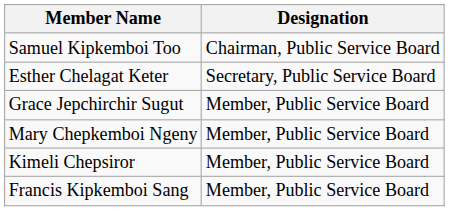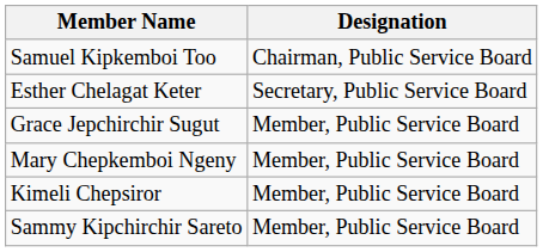- row: Francis Kipkemboi Sang | Member, Public Service Board
+ row: Sammy Kipchirchir Sareto | Member, Public Service Board
